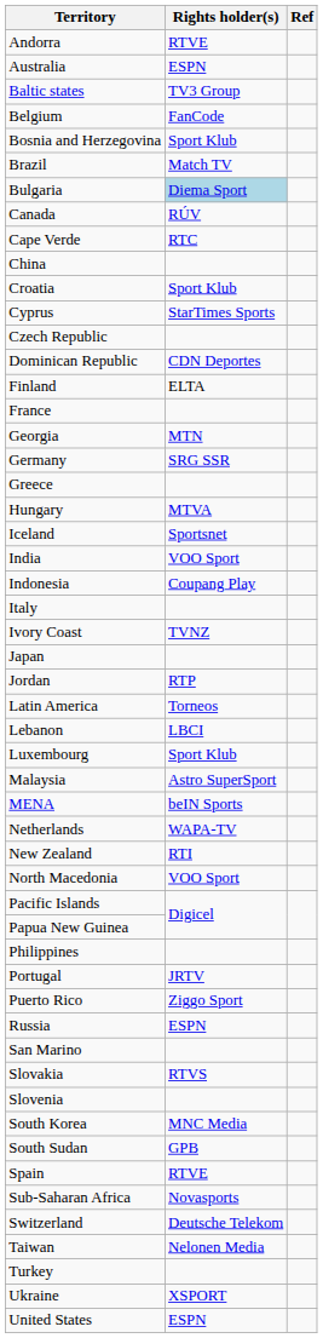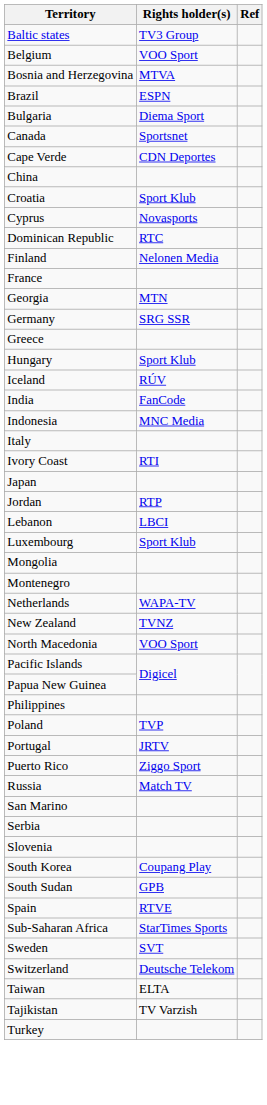- row: Andorra | RTVE
- row: Australia | ESPN
Belgium | Rights holder(s): FanCode -> VOO Sport
Bosnia and Herzegovina | Rights holder(s): Sport Klub -> MTVA
Brazil | Rights holder(s): Match TV -> ESPN
Bulgaria | Rights holder(s): lightblue background -> no background
Canada | Rights holder(s): RÚV -> Sportsnet
Cape Verde | Rights holder(s): RTC -> CDN Deportes
Cyprus | Rights holder(s): StarTimes Sports -> Novasports
- row: Czech Republic
Dominican Republic | Rights holder(s): CDN Deportes -> RTC
Finland | Rights holder(s): ELTA -> Nelonen Media
Hungary | Rights holder(s): MTVA -> Sport Klub
Iceland | Rights holder(s): Sportsnet -> RÚV
India | Rights holder(s): VOO Sport -> FanCode
Indonesia | Rights holder(s): Coupang Play -> MNC Media
Ivory Coast | Rights holder(s): TVNZ -> RTI
- row: Latin America | Torneos
- row: Malaysia | Astro SuperSport
- row: MENA | beIN Sports
+ row: Mongolia
+ row: Montenegro
New Zealand | Rights holder(s): RTI -> TVNZ
+ row: Poland | TVP
Russia | Rights holder(s): ESPN -> Match TV
+ row: Serbia
- row: Slovakia | RTVS
South Korea | Rights holder(s): MNC Media -> Coupang Play
Sub-Saharan Africa | Rights holder(s): Novasports -> StarTimes Sports
+ row: Sweden | SVT
Taiwan | Rights holder(s): Nelonen Media -> ELTA
+ row: Tajikistan | TV Varzish
- row: Ukraine | XSPORT
- row: United States | ESPN
